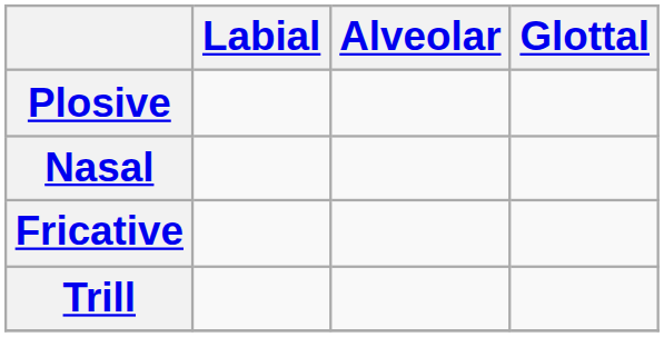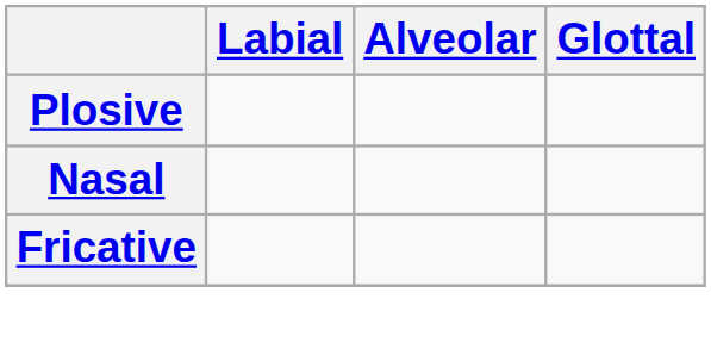- row: Trill
